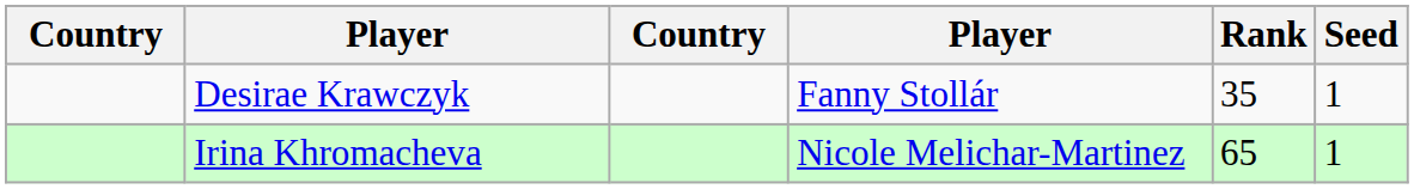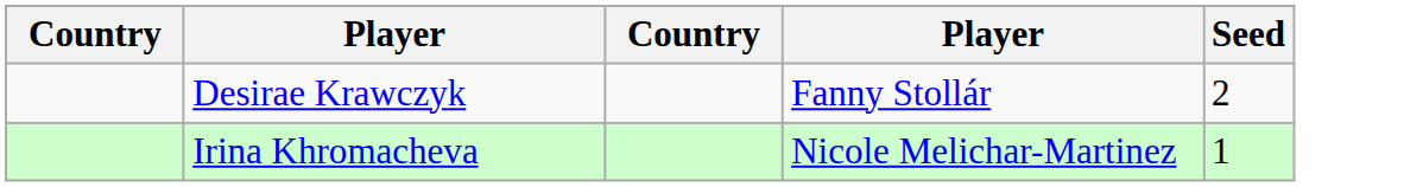- column: Rank | 35 | 65
Desirae Krawczyk | Seed: 1 -> 2
